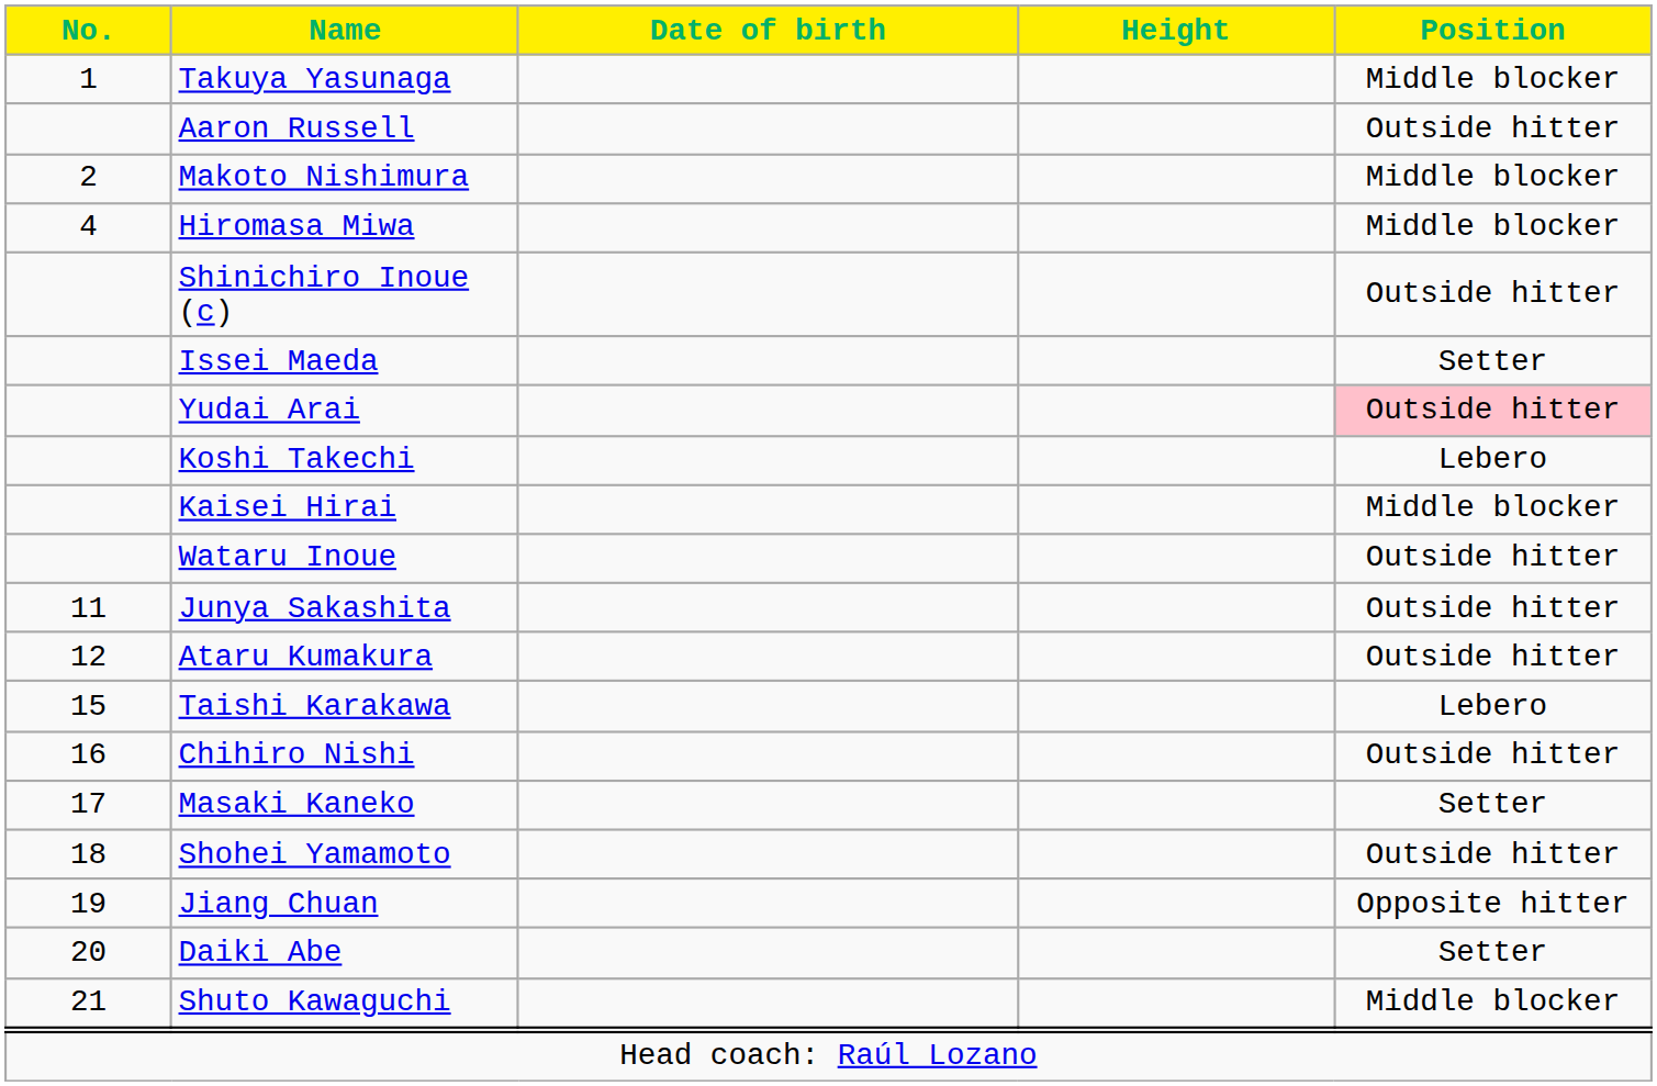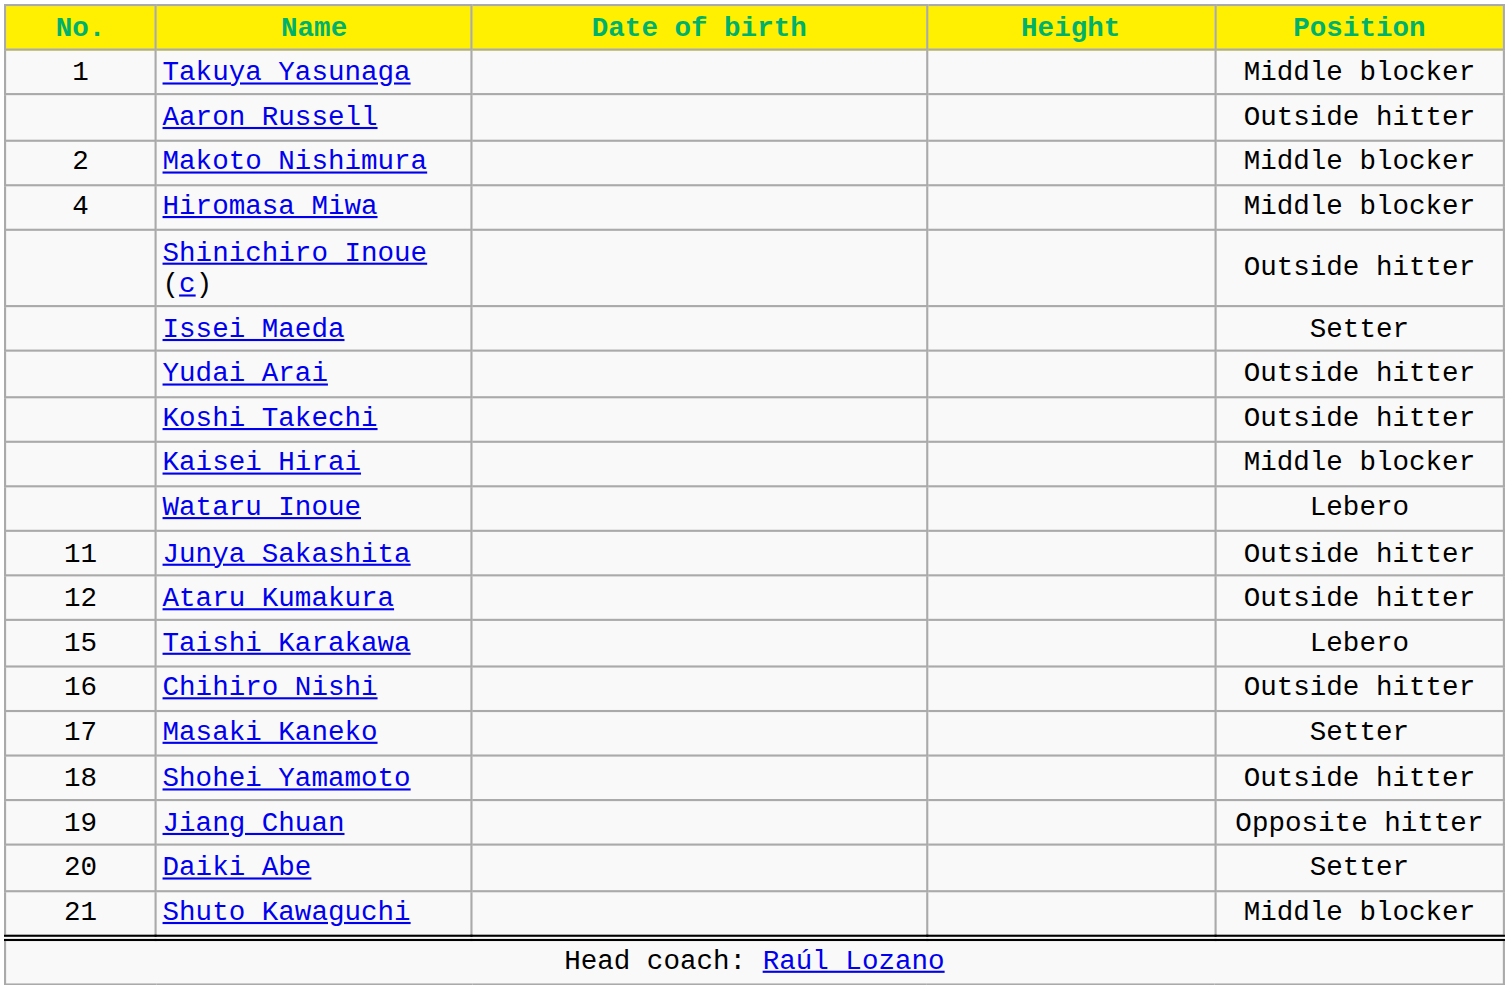Yudai Arai | Position: pink background -> no background
Koshi Takechi | Position: Lebero -> Outside hitter
Wataru Inoue | Position: Outside hitter -> Lebero
